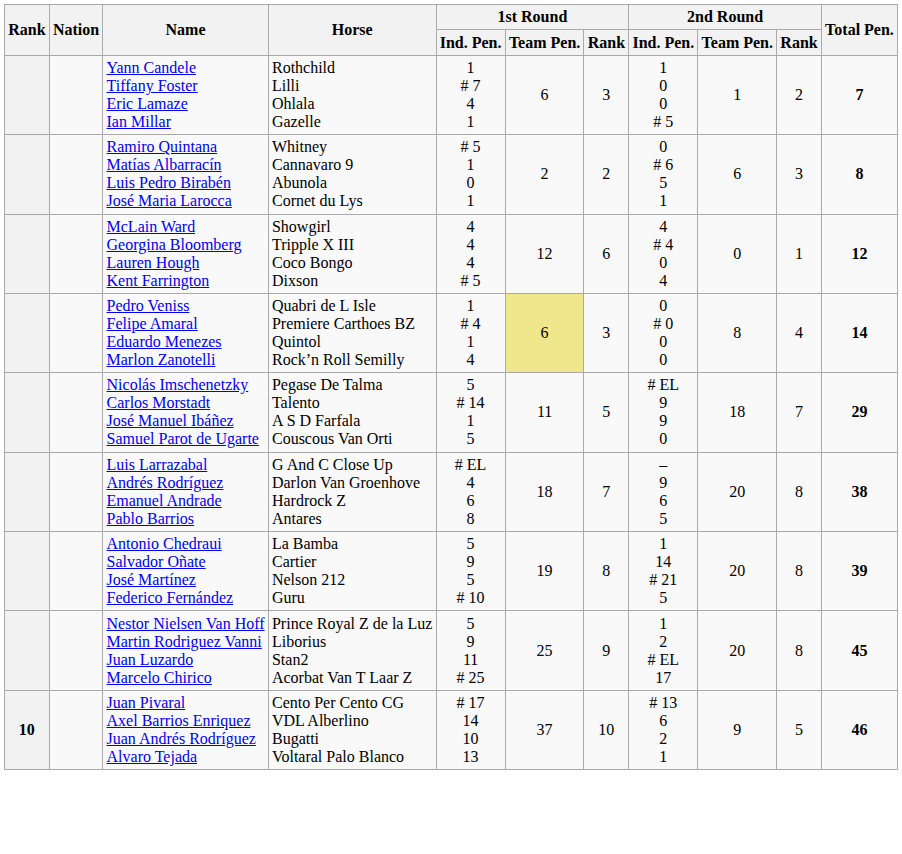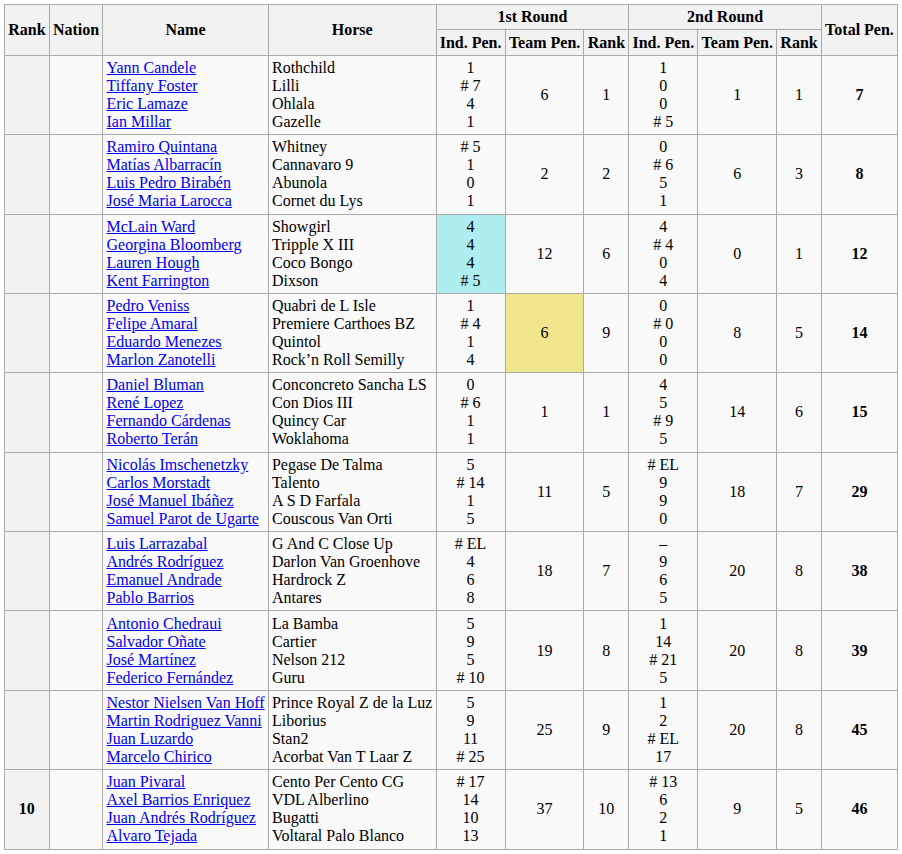Yann Candele Tiffany Foster Eric Lamaze Ian Millar | 1st Round / Rank: 3 -> 1
Yann Candele Tiffany Foster Eric Lamaze Ian Millar | 2nd Round / Rank: 2 -> 1
McLain Ward Georgina Bloomberg Lauren Hough Kent Farrington | 1st Round / Ind. Pen.: no background -> paleturquoise background
Pedro Veniss Felipe Amaral Eduardo Menezes Marlon Zanotelli | 1st Round / Rank: 3 -> 9
Pedro Veniss Felipe Amaral Eduardo Menezes Marlon Zanotelli | 2nd Round / Rank: 4 -> 5
+ row: Daniel Bluman René Lopez Fernando Cárdenas Roberto Terán | Conconcreto Sancha LS Con Dios III Quincy Car Woklahoma | 0 # 6 1 1 | 1 | 1 | 4 5 # 9 5 | 14 | 6 | 15
